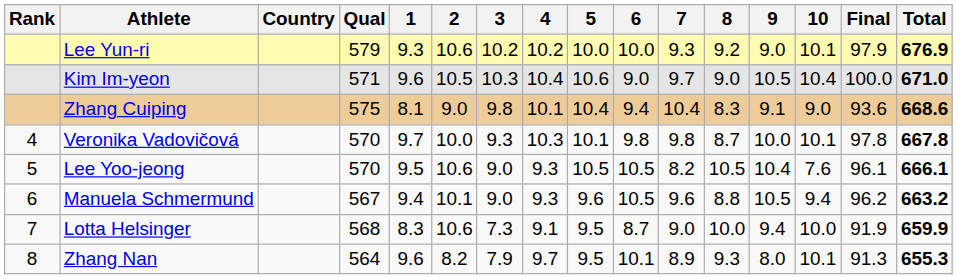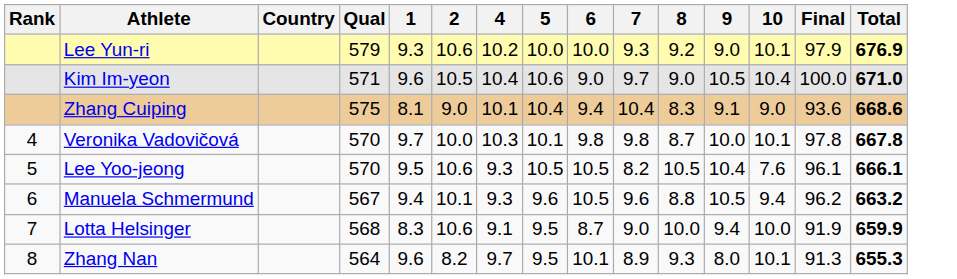- column: 3 | 10.2 | 10.3 | 9.8 | 9.3 | 9.0 | 9.0 | 7.3 | 7.9
